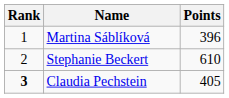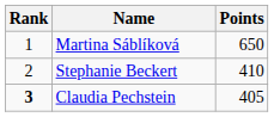Martina Sáblíková | Points: 396 -> 650
Stephanie Beckert | Points: 610 -> 410
